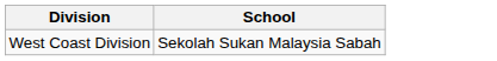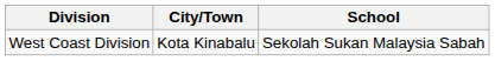+ column: City/Town | Kota Kinabalu
